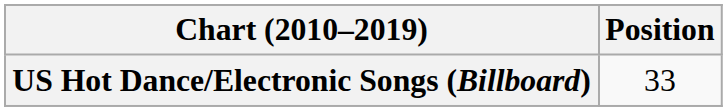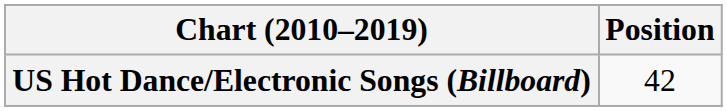US Hot Dance/Electronic Songs (Billboard) | Position: 33 -> 42
